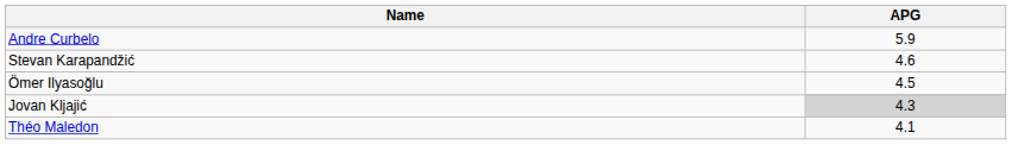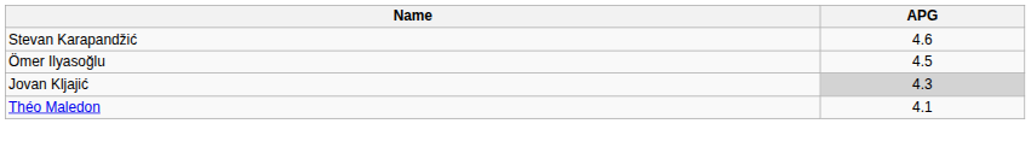- row: Andre Curbelo | 5.9
